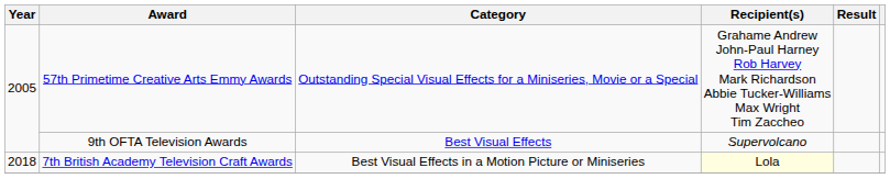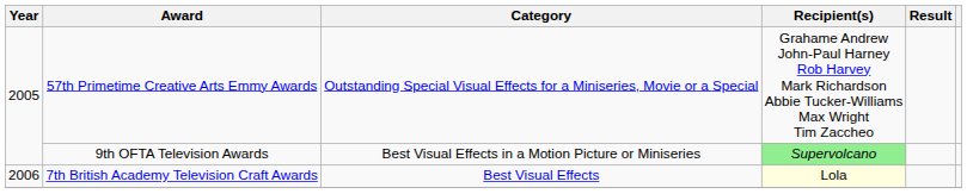9th OFTA Television Awards | Category: Best Visual Effects -> Best Visual Effects in a Motion Picture or Miniseries
9th OFTA Television Awards | Recipient(s): no background -> lightgreen background
7th British Academy Television Craft Awards | Year: 2018 -> 2006
7th British Academy Television Craft Awards | Category: Best Visual Effects in a Motion Picture or Miniseries -> Best Visual Effects
